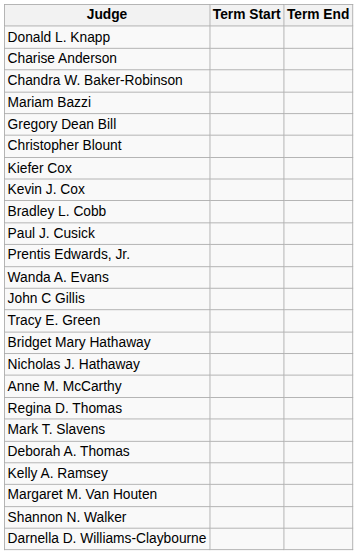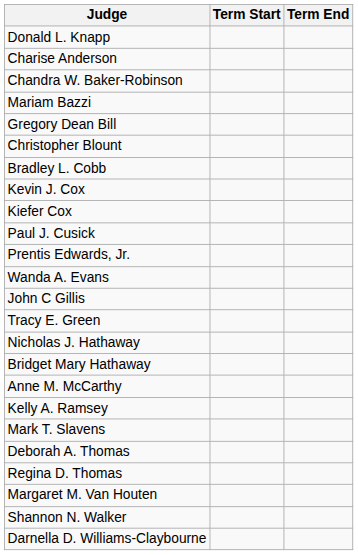rows swapped: Bradley L. Cobb <-> Kiefer Cox
rows swapped: Bridget Mary Hathaway <-> Nicholas J. Hathaway
rows swapped: Kelly A. Ramsey <-> Regina D. Thomas
